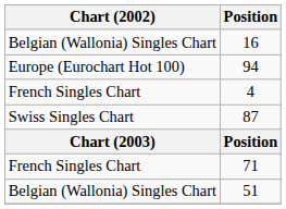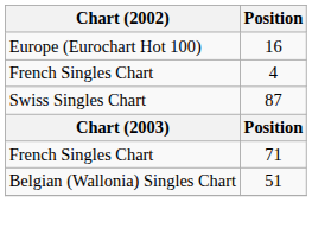16 | Chart (2002): Belgian (Wallonia) Singles Chart -> Europe (Eurochart Hot 100)
- row: Europe (Eurochart Hot 100) | 94
